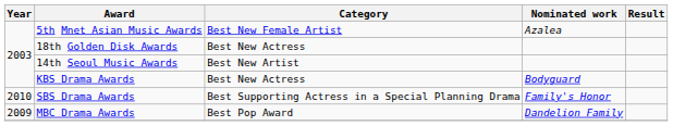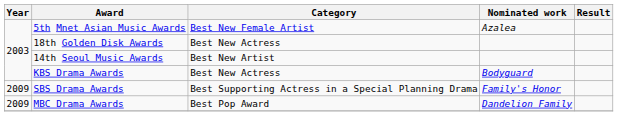SBS Drama Awards | Year: 2010 -> 2009
